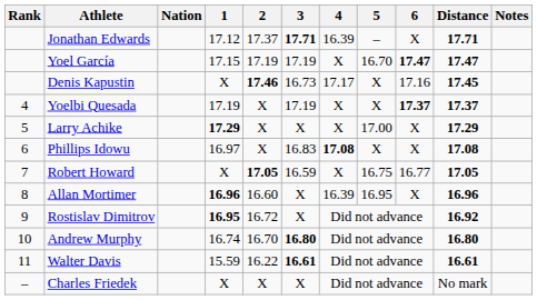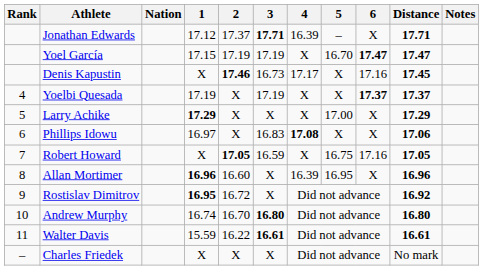Phillips Idowu | Distance: 17.08 -> 17.06
Robert Howard | 6: 16.77 -> 17.16
